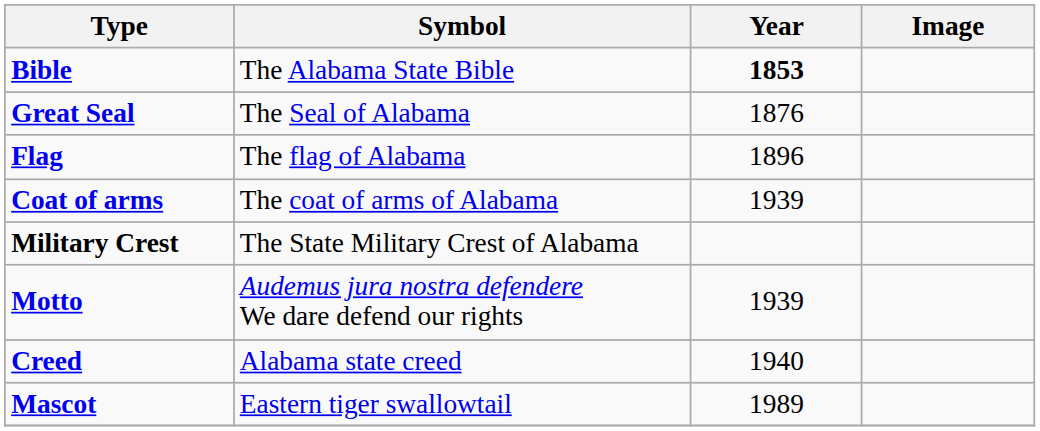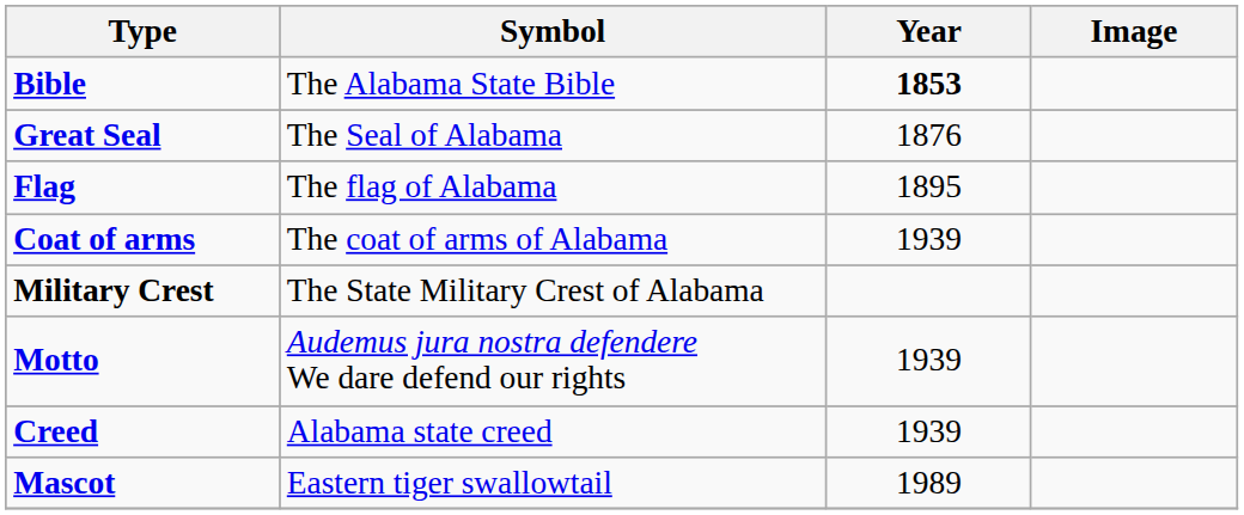Flag | Year: 1896 -> 1895
Creed | Year: 1940 -> 1939
